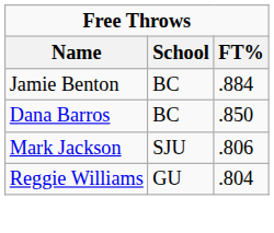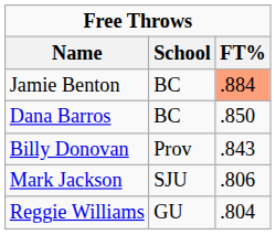Jamie Benton | FT%: no background -> lightsalmon background
+ row: Billy Donovan | Prov | .843
